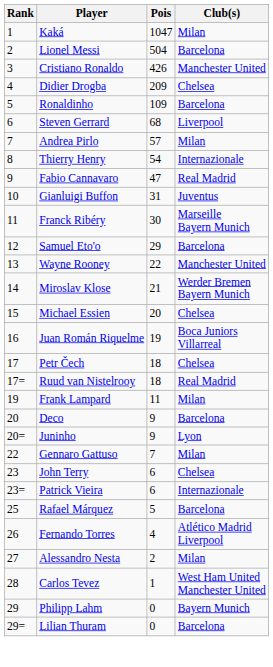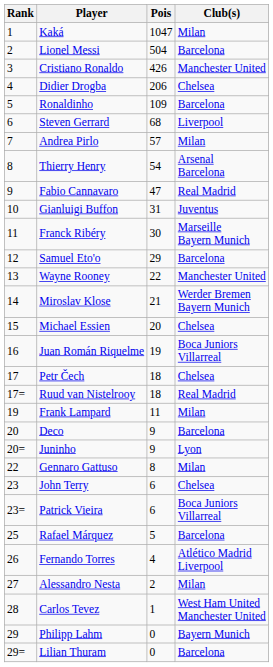Didier Drogba | Pois: 209 -> 206
Thierry Henry | Club(s): Internazionale -> Arsenal Barcelona
Gennaro Gattuso | Pois: 7 -> 8
Patrick Vieira | Club(s): Internazionale -> Boca Juniors Villarreal
